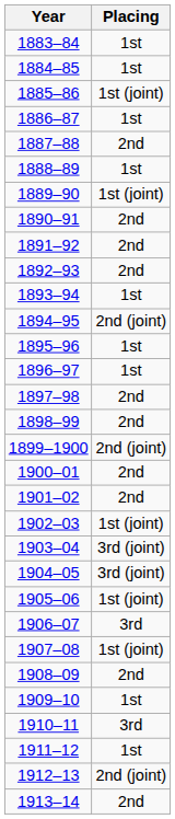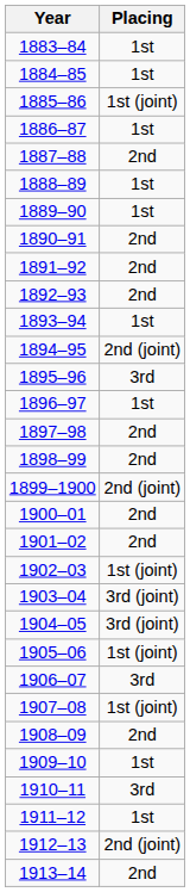1889–90 | Placing: 1st (joint) -> 1st
1895–96 | Placing: 1st -> 3rd
